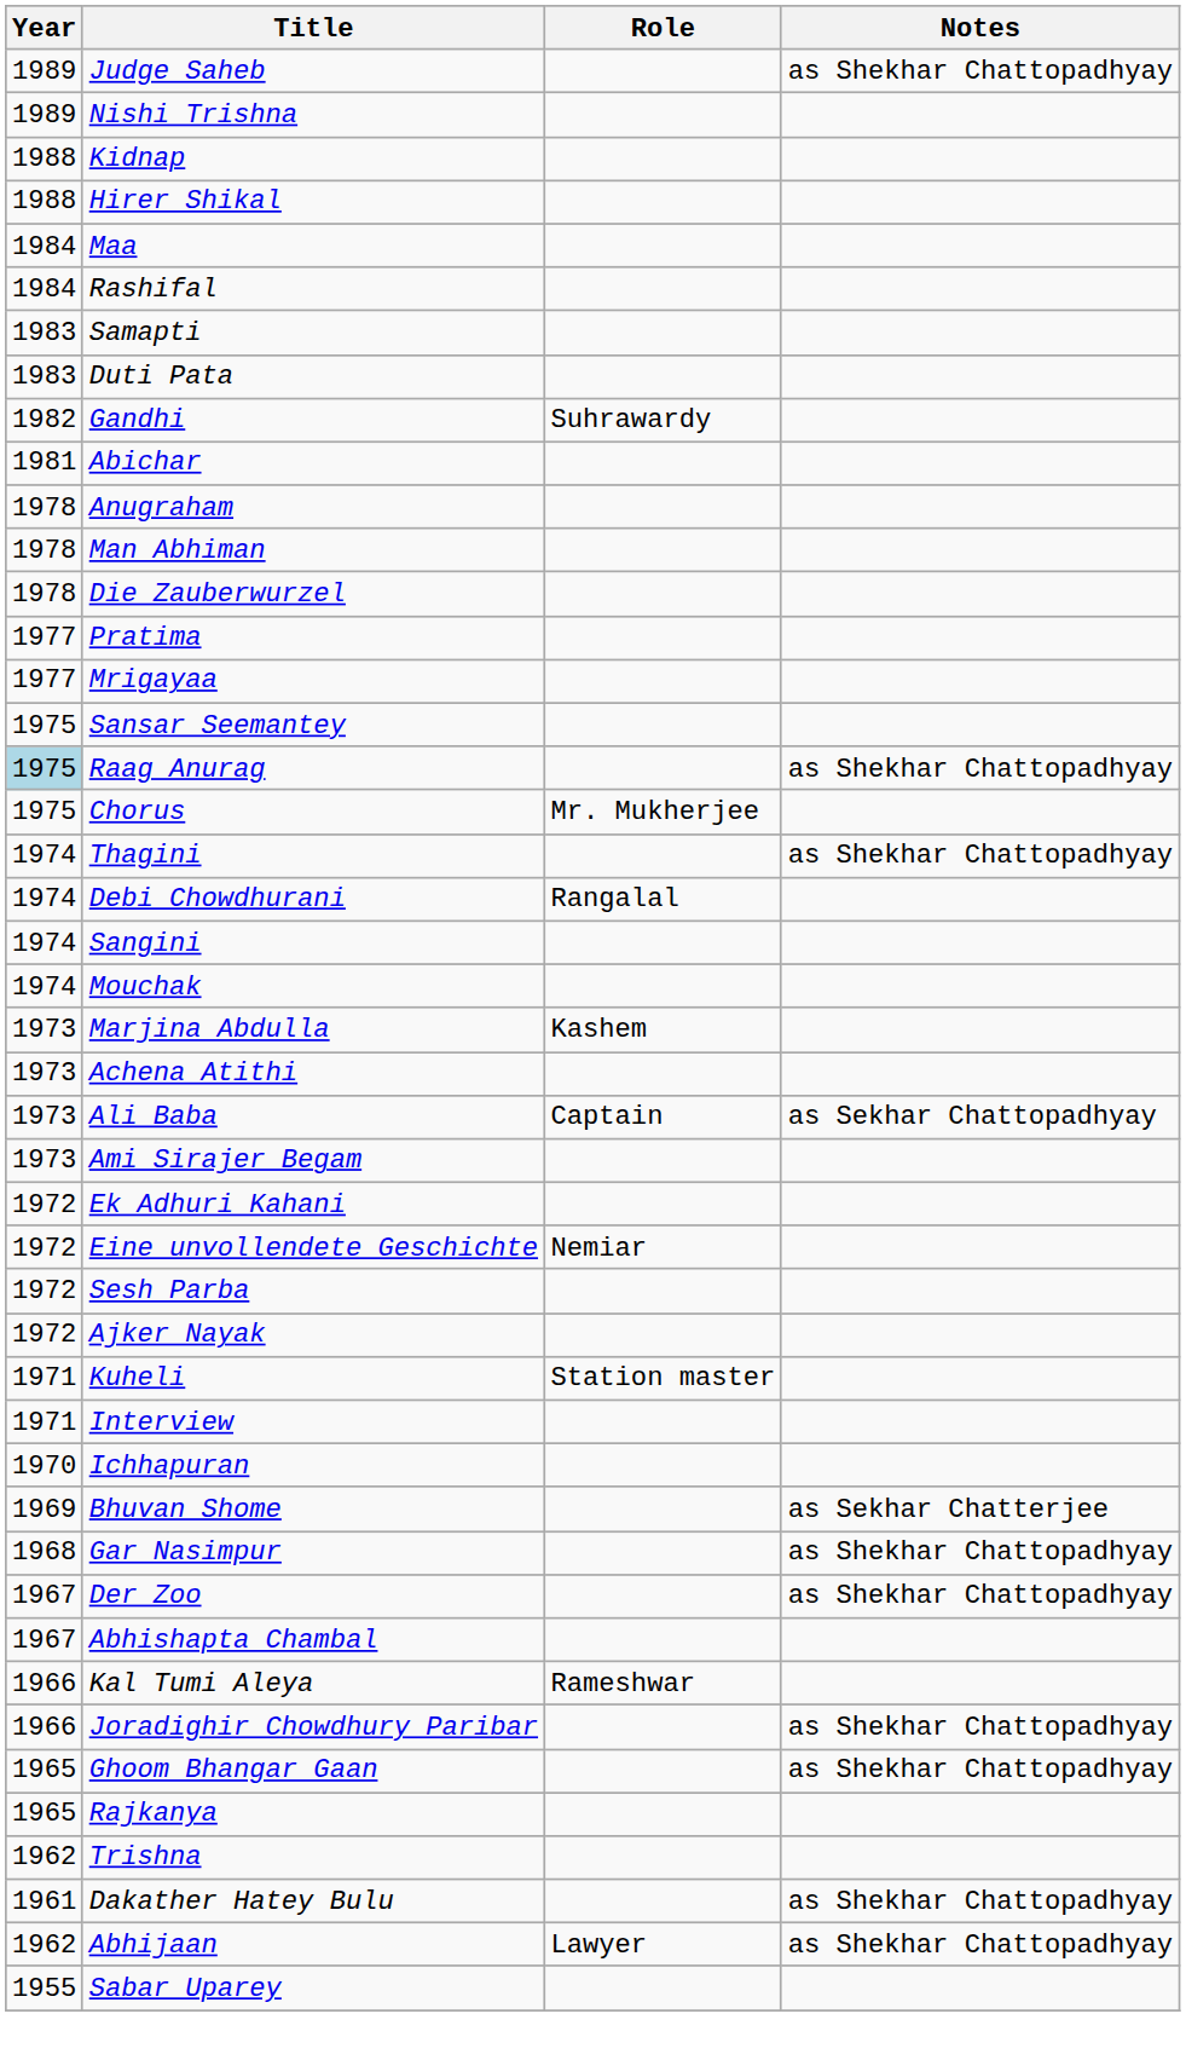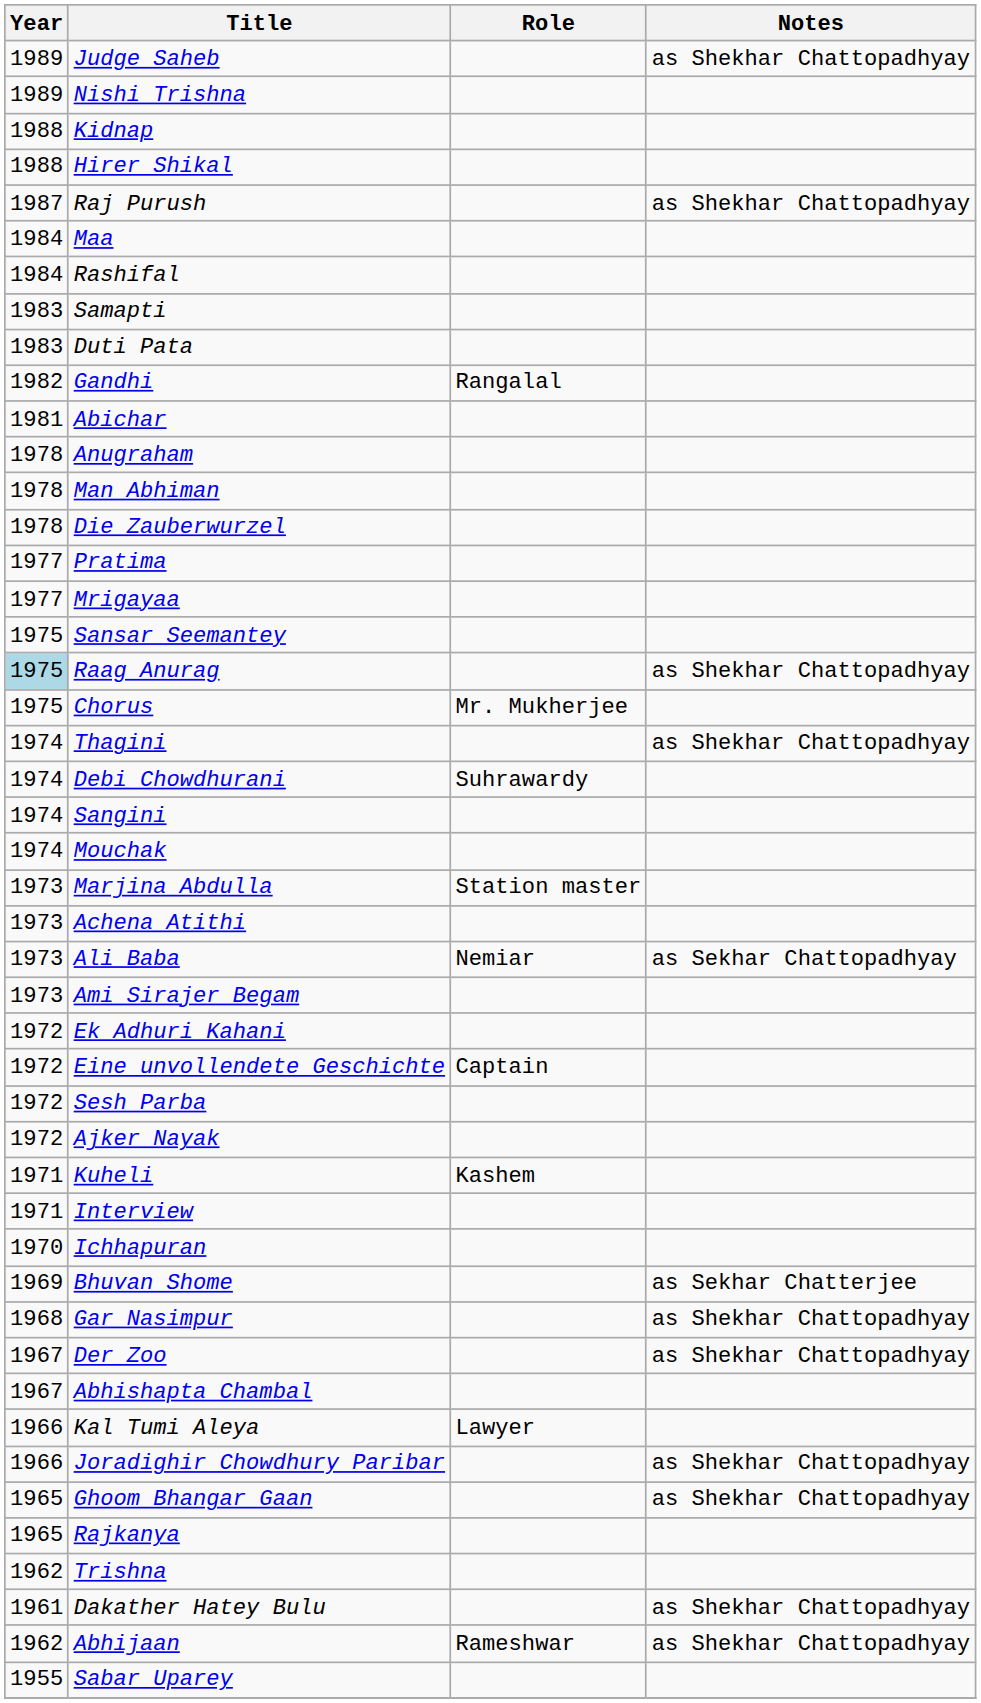+ row: 1987 | Raj Purush | as Shekhar Chattopadhyay
Gandhi | Role: Suhrawardy -> Rangalal
Debi Chowdhurani | Role: Rangalal -> Suhrawardy
Marjina Abdulla | Role: Kashem -> Station master
Ali Baba | Role: Captain -> Nemiar
Eine unvollendete Geschichte | Role: Nemiar -> Captain
Kuheli | Role: Station master -> Kashem
Kal Tumi Aleya | Role: Rameshwar -> Lawyer
Abhijaan | Role: Lawyer -> Rameshwar
